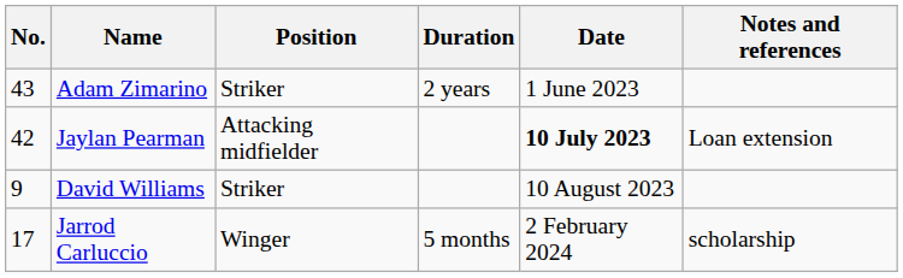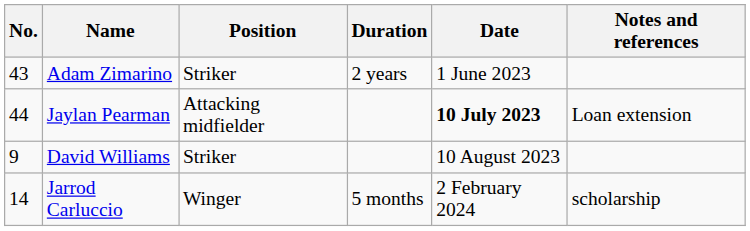Jaylan Pearman | No.: 42 -> 44
Jarrod Carluccio | No.: 17 -> 14
